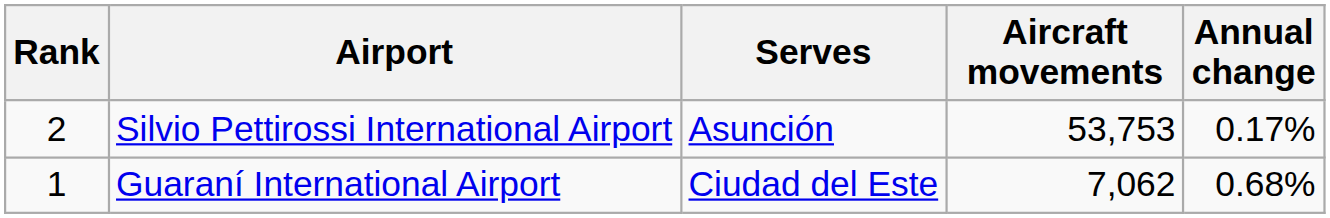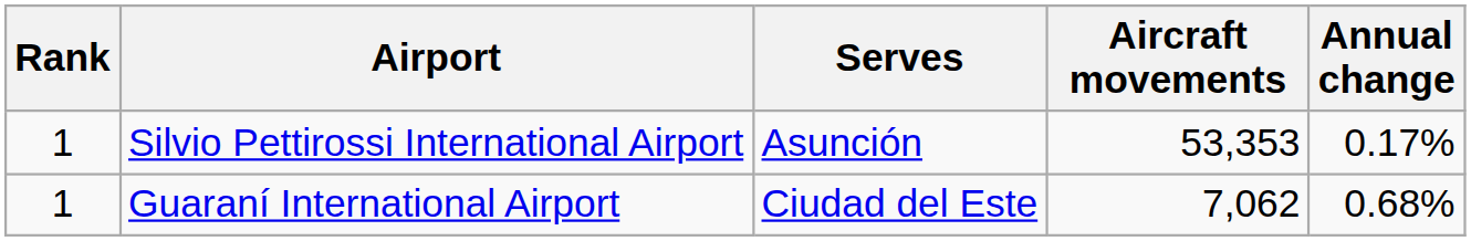Silvio Pettirossi International Airport | Rank: 2 -> 1
Silvio Pettirossi International Airport | Aircraft movements: 53,753 -> 53,353
